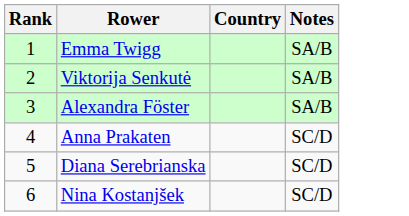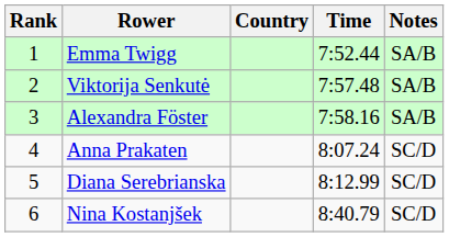+ column: Time | 7:52.44 | 7:57.48 | 7:58.16 | 8:07.24 | 8:12.99 | 8:40.79
